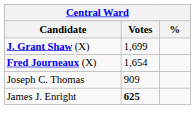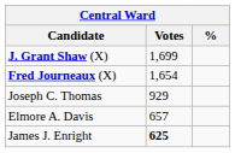Joseph C. Thomas | Votes: 909 -> 929
+ row: Elmore A. Davis | 657
